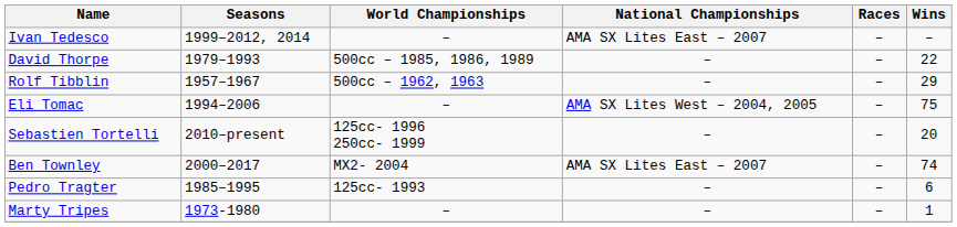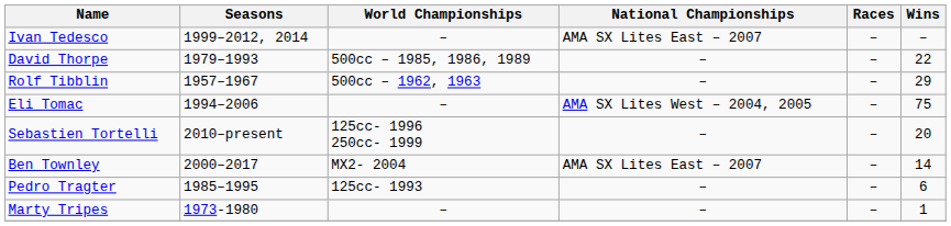Ben Townley | Wins: 74 -> 14
